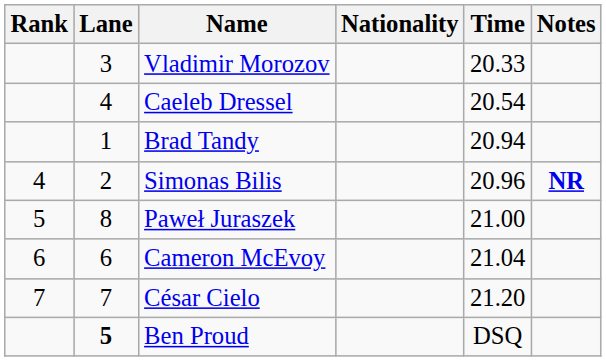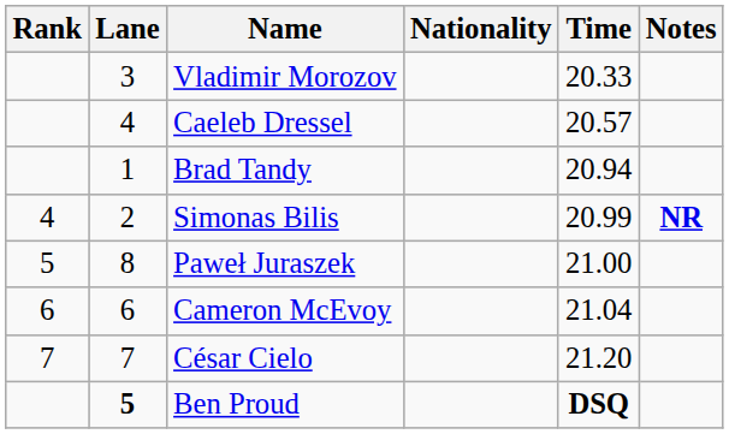Caeleb Dressel | Time: 20.54 -> 20.57
Simonas Bilis | Time: 20.96 -> 20.99
Ben Proud | Time: normal -> bold
